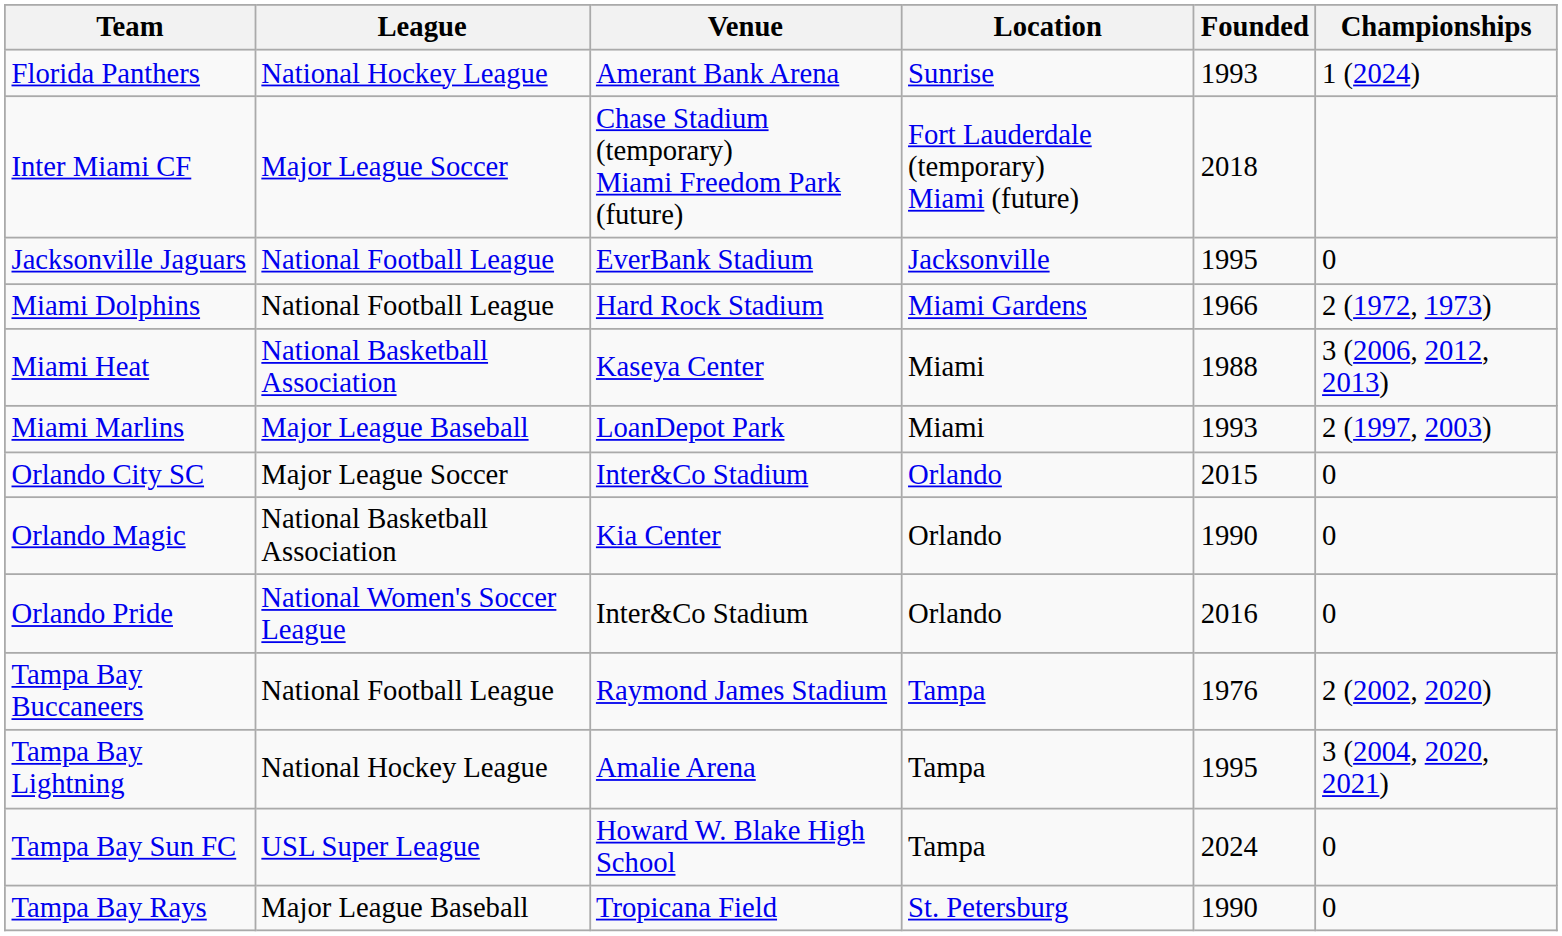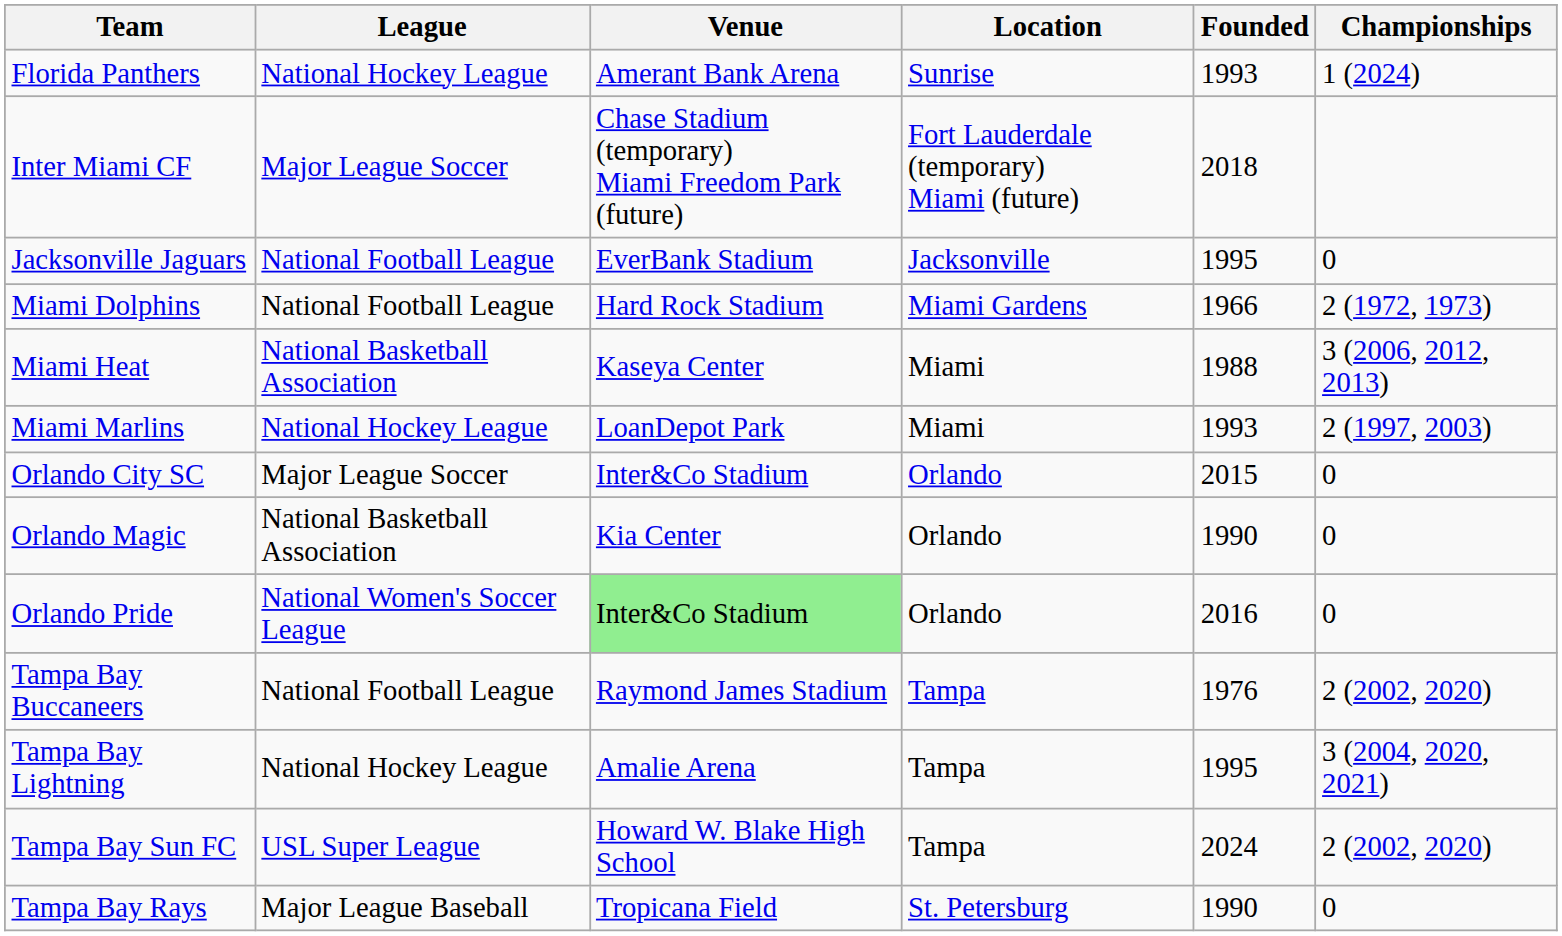Miami Marlins | League: Major League Baseball -> National Hockey League
Orlando Pride | Venue: no background -> lightgreen background
Tampa Bay Sun FC | Championships: 0 -> 2 (2002, 2020)
